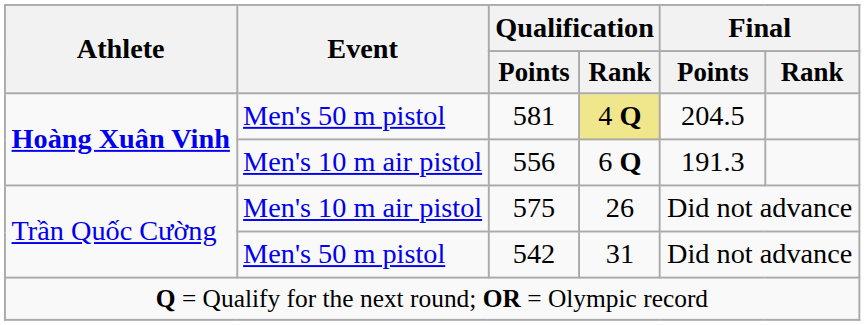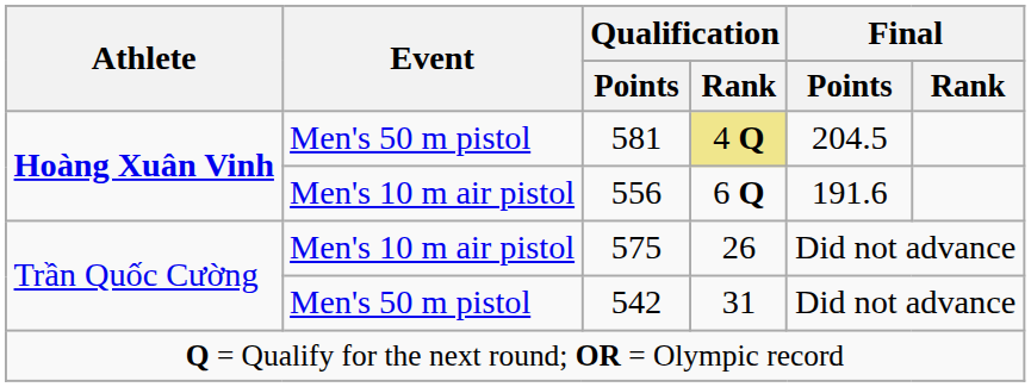556 | Final / Points: 191.3 -> 191.6
